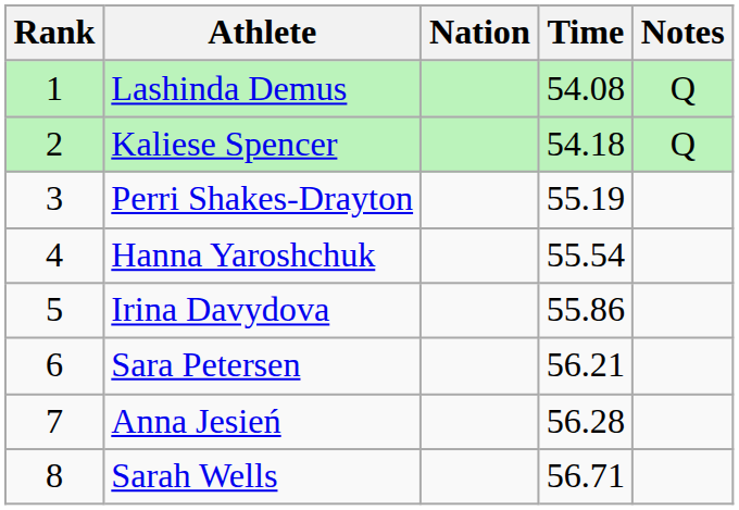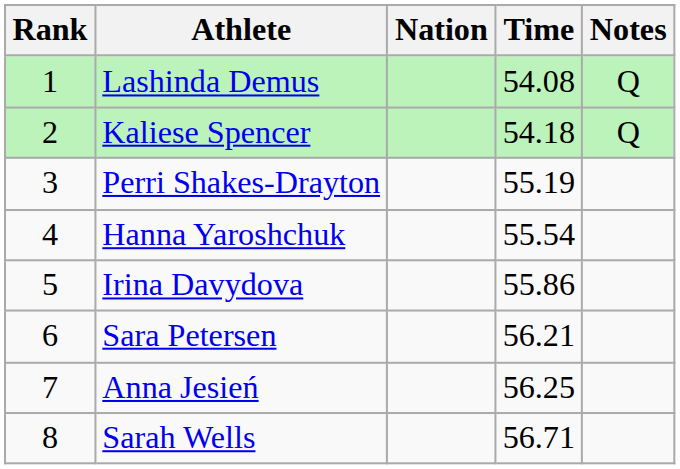Anna Jesień | Time: 56.28 -> 56.25
